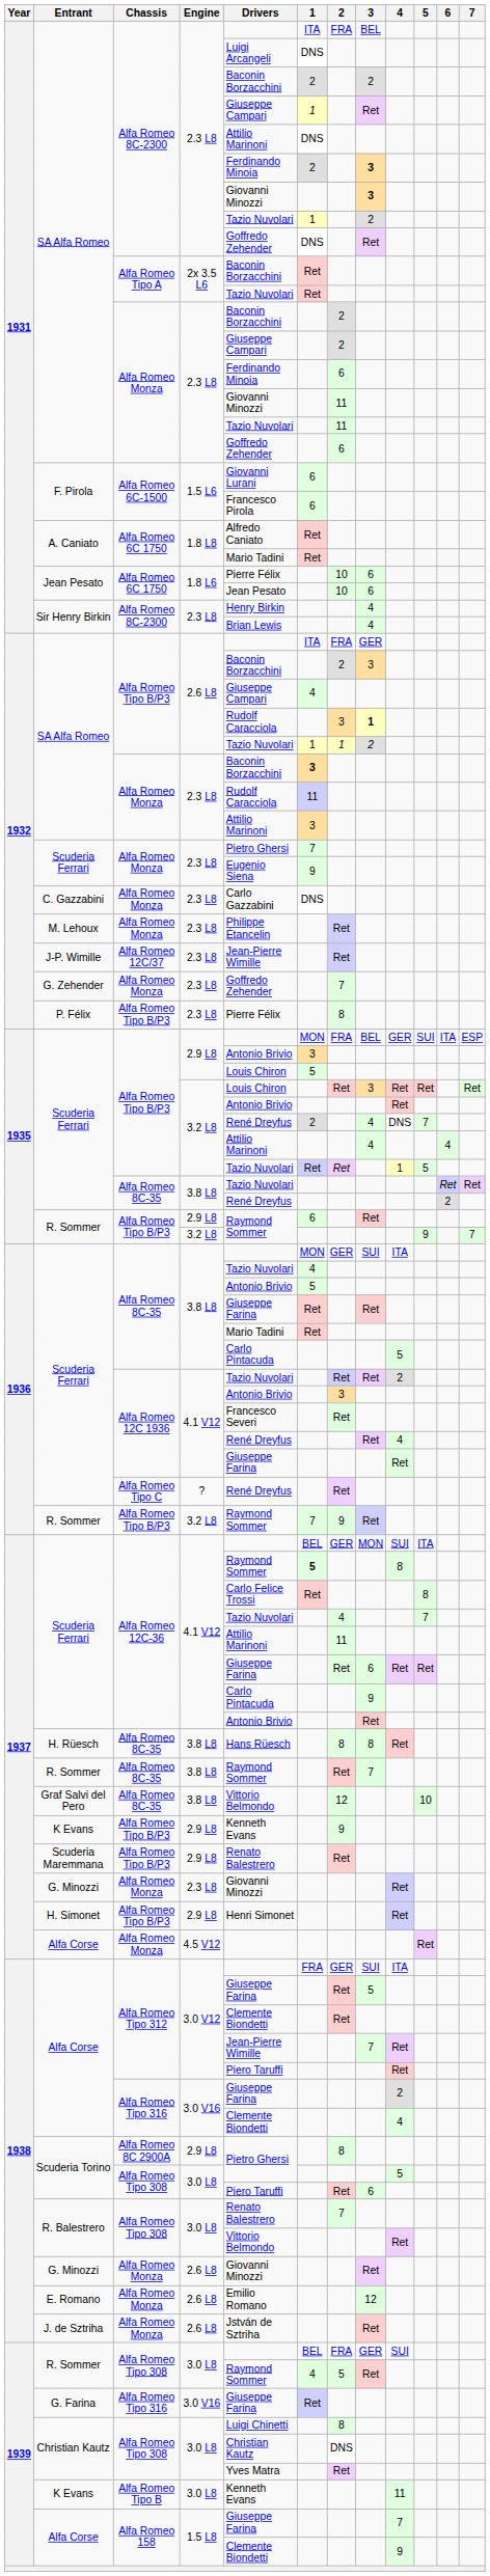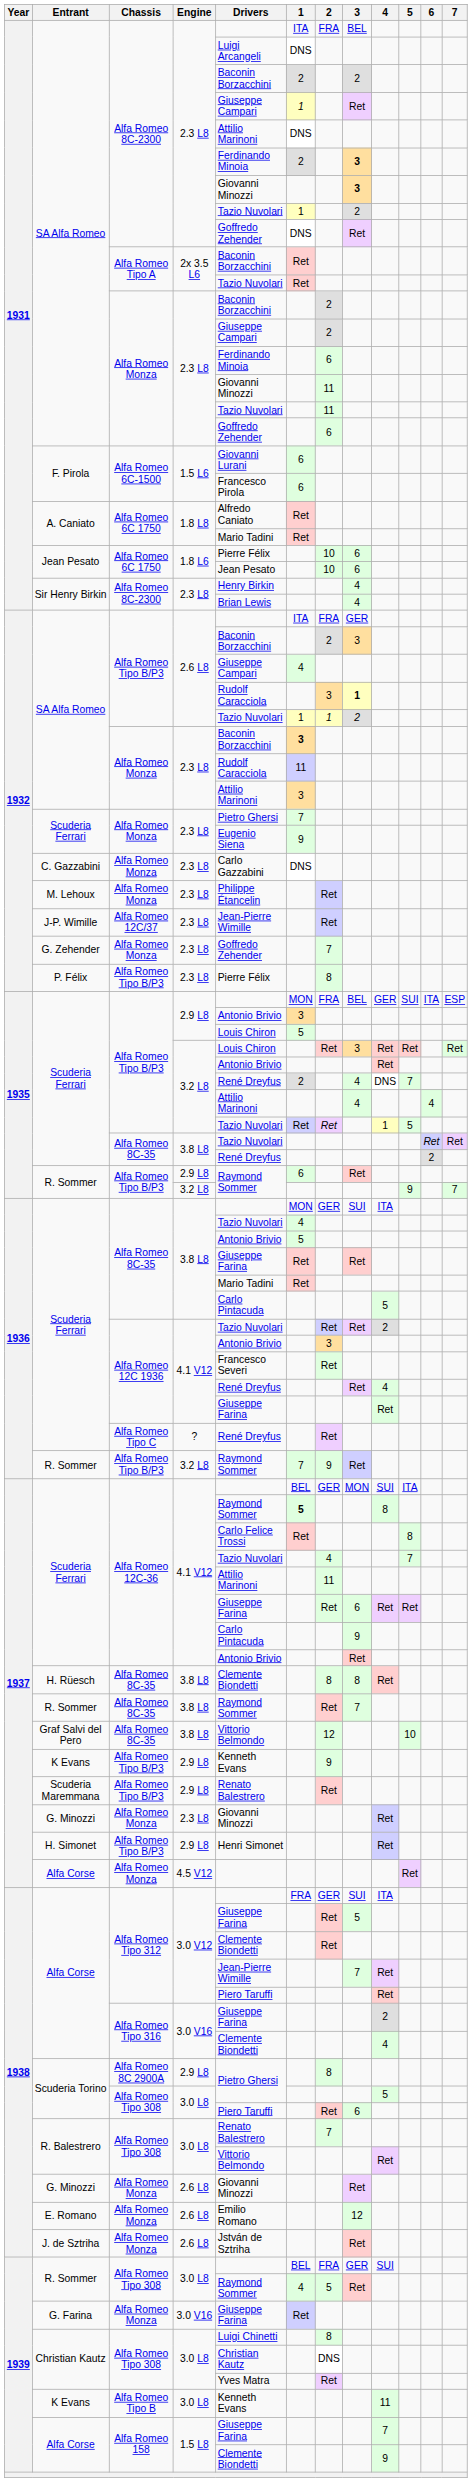H. Rüesch | Drivers: Hans Rüesch -> Clemente Biondetti
G. Farina | Chassis: Alfa Romeo Tipo 316 -> Alfa Romeo Monza
